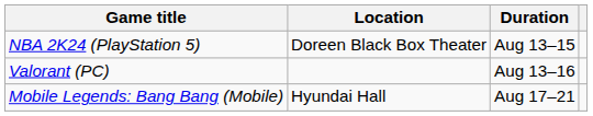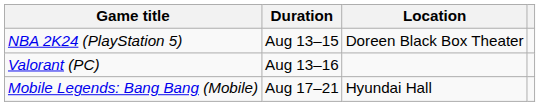columns swapped: Duration <-> Location
